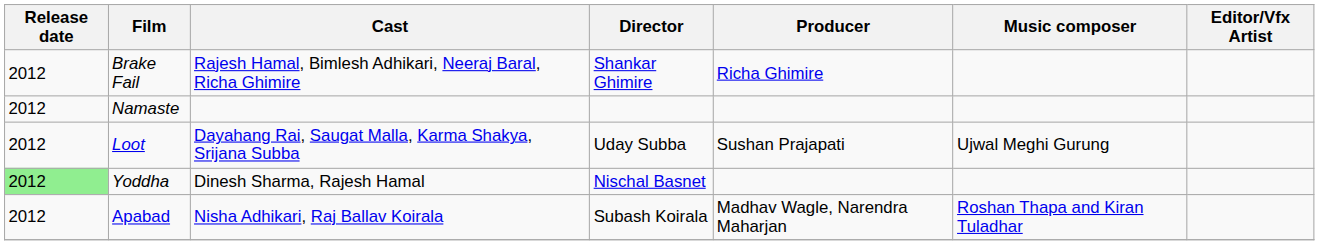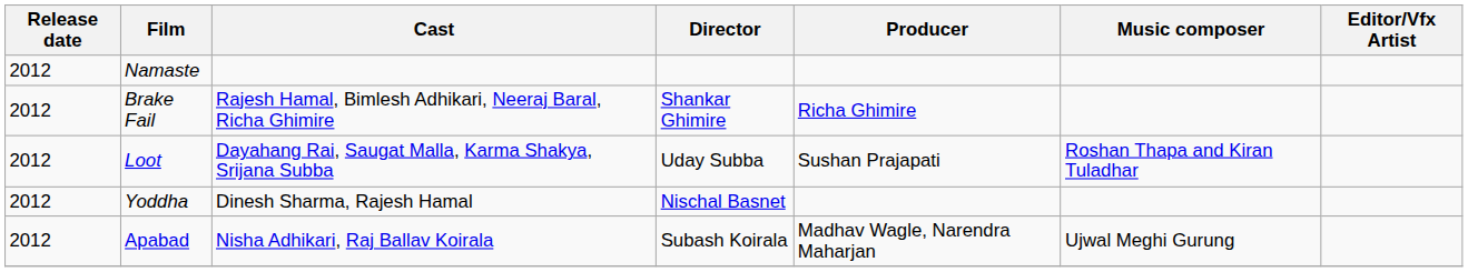rows swapped: Namaste <-> Brake Fail
Loot | Music composer: Ujwal Meghi Gurung -> Roshan Thapa and Kiran Tuladhar
Yoddha | Release date: lightgreen background -> no background
Apabad | Music composer: Roshan Thapa and Kiran Tuladhar -> Ujwal Meghi Gurung
